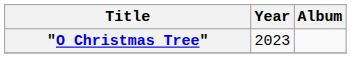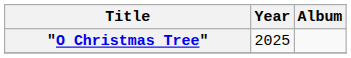"O Christmas Tree" | Year: 2023 -> 2025
